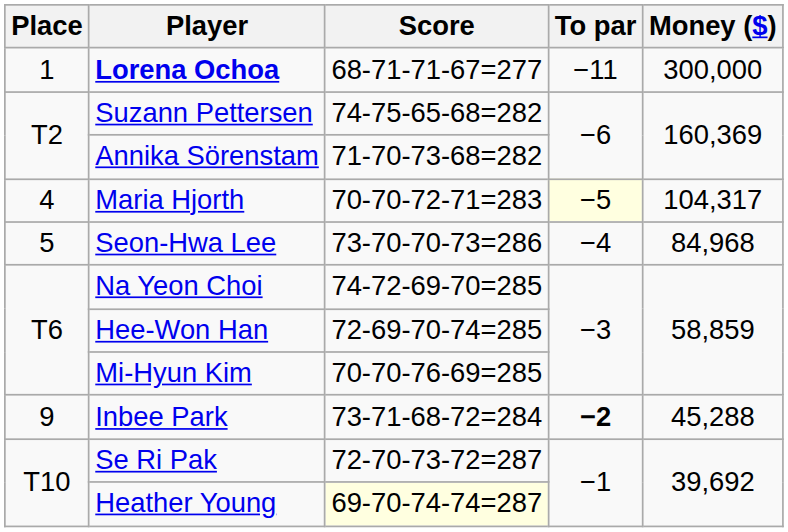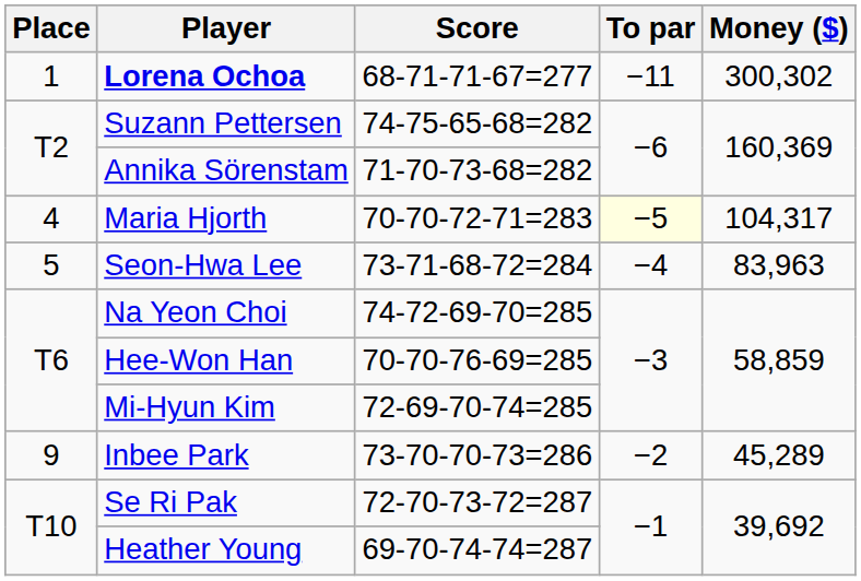Lorena Ochoa | Money ($): 300,000 -> 300,302
Seon-Hwa Lee | Score: 73-70-70-73=286 -> 73-71-68-72=284
Seon-Hwa Lee | Money ($): 84,968 -> 83,963
Hee-Won Han | Score: 72-69-70-74=285 -> 70-70-76-69=285
Mi-Hyun Kim | Score: 70-70-76-69=285 -> 72-69-70-74=285
Inbee Park | Score: 73-71-68-72=284 -> 73-70-70-73=286
Inbee Park | To par: bold -> normal
Inbee Park | Money ($): 45,288 -> 45,289
Heather Young | Score: lightyellow background -> no background
